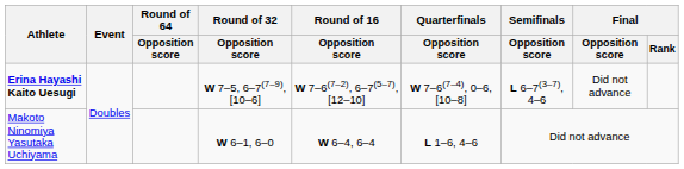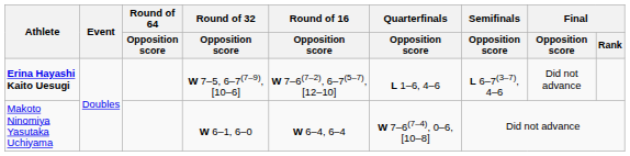Erina Hayashi Kaito Uesugi | Quarterfinals / Opposition score: W 7–6(7–4), 0–6, [10–8] -> L 1–6, 4–6
Makoto Ninomiya Yasutaka Uchiyama | Quarterfinals / Opposition score: L 1–6, 4–6 -> W 7–6(7–4), 0–6, [10–8]
